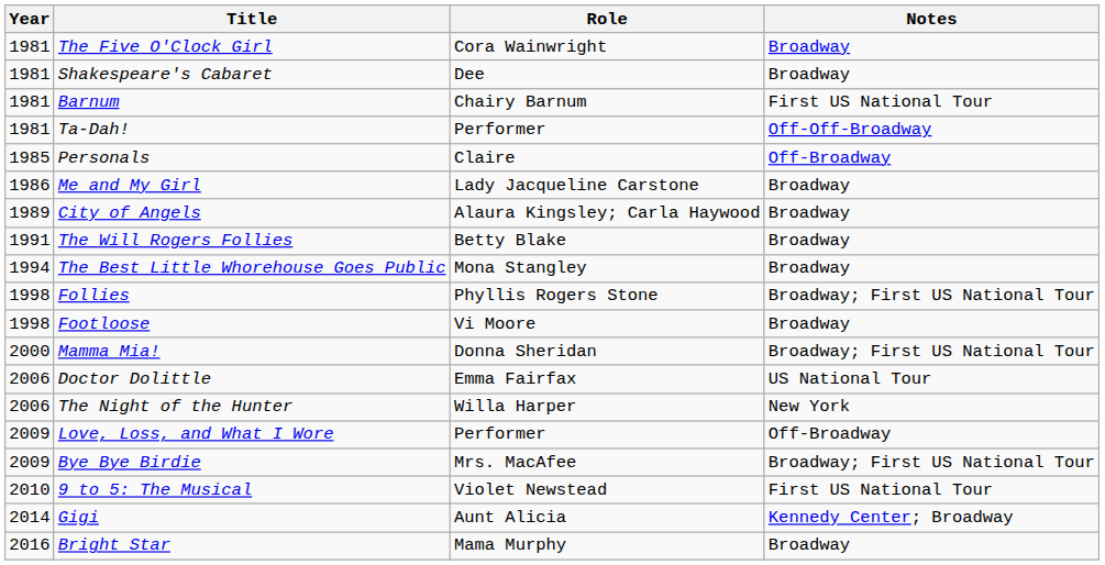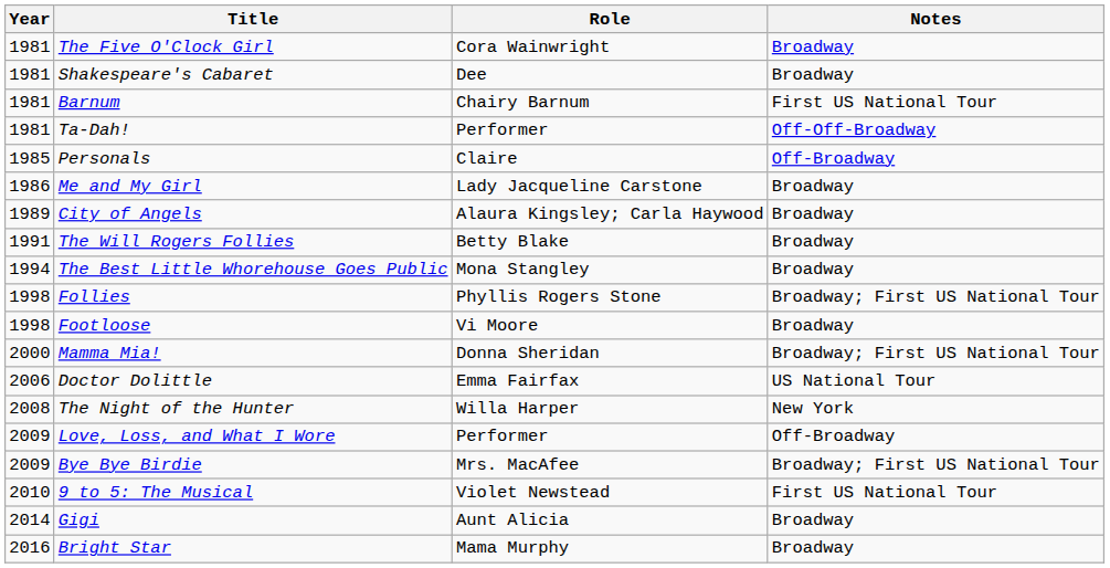The Night of the Hunter | Year: 2006 -> 2008
Gigi | Notes: Kennedy Center; Broadway -> Broadway
